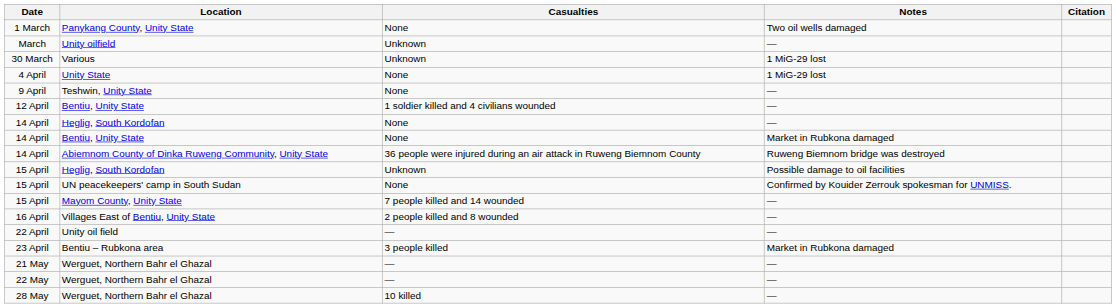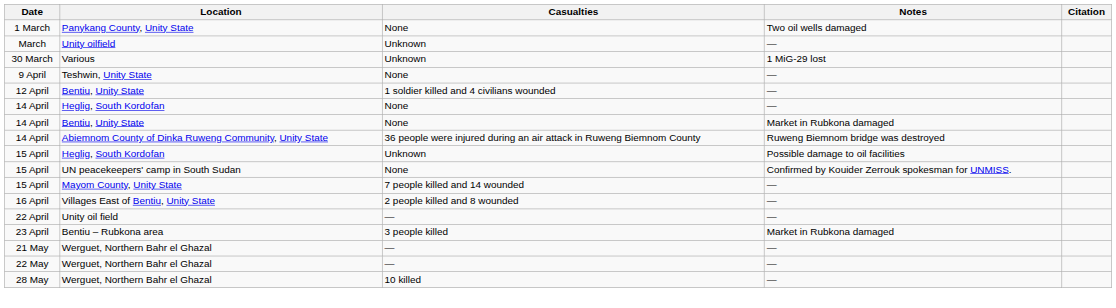- row: 4 April | Unity State | None | 1 MiG-29 lost
